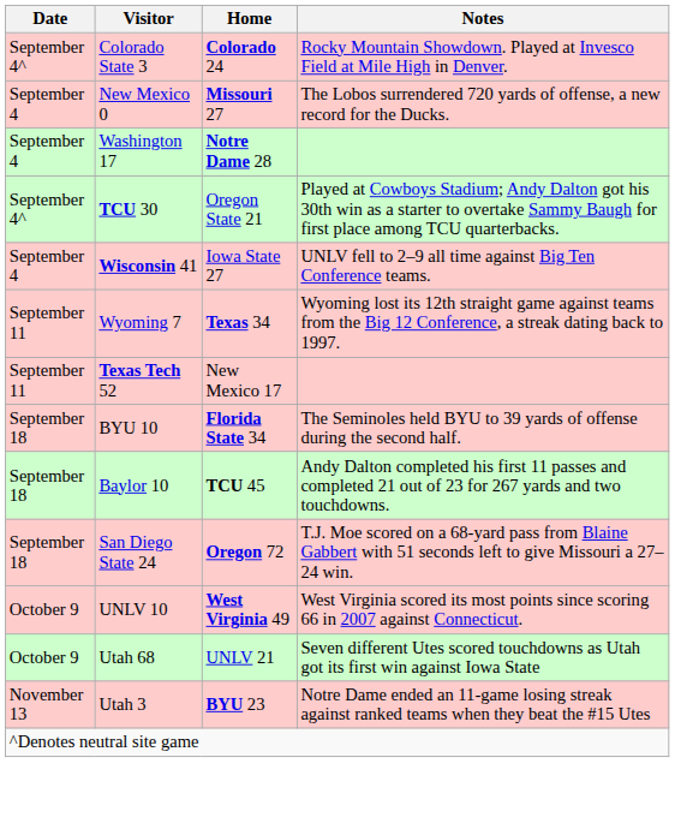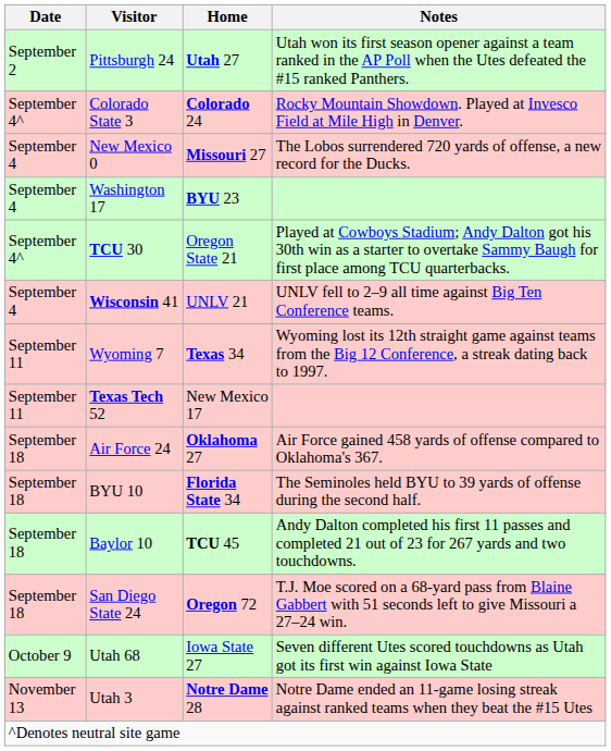+ row: September 2 | Pittsburgh 24 | Utah 27 | Utah won its first season opener against a team ranked in the AP Poll when the Utes defeated the #15 ranked Panthers.
Washington 17 | Home: Notre Dame 28 -> BYU 23
Wisconsin 41 | Home: Iowa State 27 -> UNLV 21
+ row: September 18 | Air Force 24 | Oklahoma 27 | Air Force gained 458 yards of offense compared to Oklahoma's 367.
- row: October 9 | UNLV 10 | West Virginia 49 | West Virginia scored its most points since scoring 66 in 2007 against Connecticut.
Utah 68 | Home: UNLV 21 -> Iowa State 27
Utah 3 | Home: BYU 23 -> Notre Dame 28
